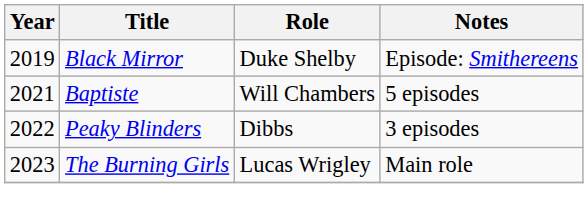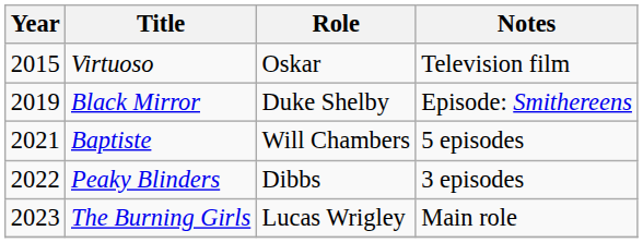+ row: 2015 | Virtuoso | Oskar | Television film
